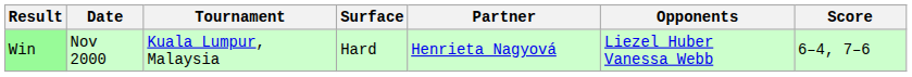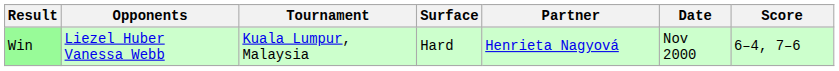columns swapped: Date <-> Opponents
